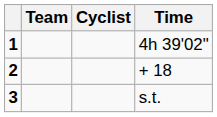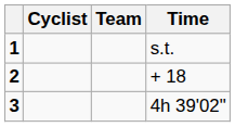columns swapped: Cyclist <-> Team
1 | Time: 4h 39'02" -> s.t.
3 | Time: s.t. -> 4h 39'02"
